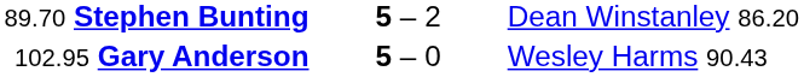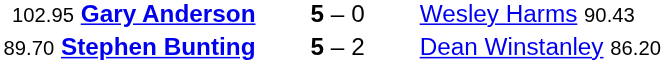rows swapped: 89.70 Stephen Bunting <-> 102.95 Gary Anderson
